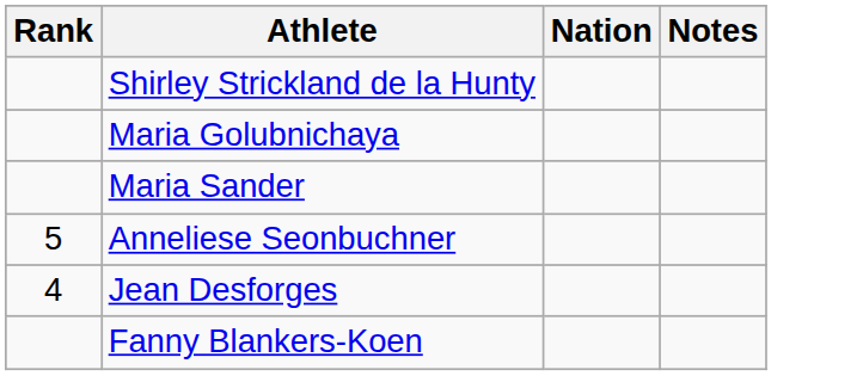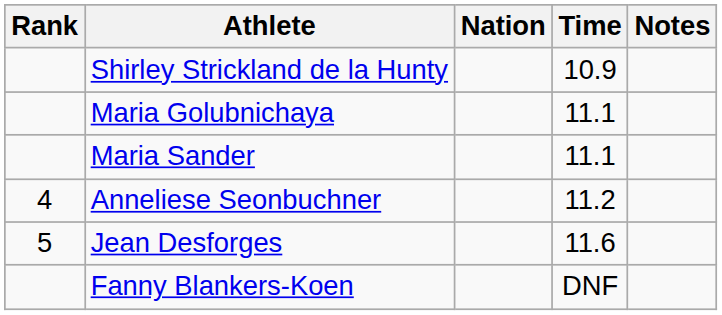+ column: Time | 10.9 | 11.1 | 11.1 | 11.2 | 11.6 | DNF
Anneliese Seonbuchner | Rank: 5 -> 4
Jean Desforges | Rank: 4 -> 5
